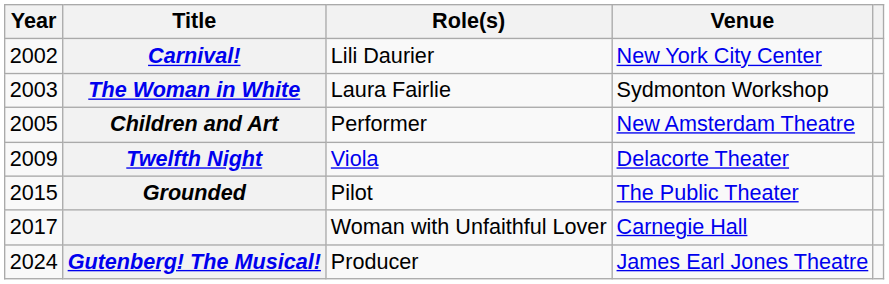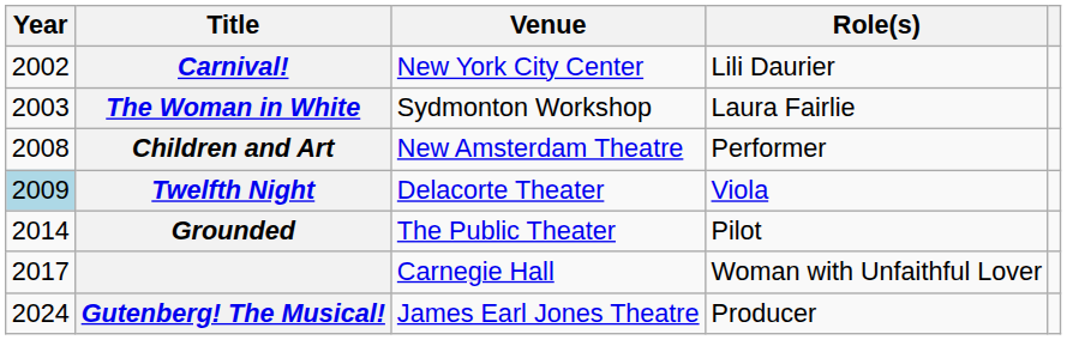columns swapped: Role(s) <-> Venue
Children and Art | Year: 2005 -> 2008
Twelfth Night | Year: no background -> lightblue background
Grounded | Year: 2015 -> 2014
